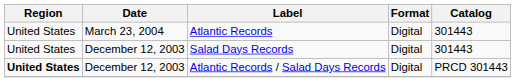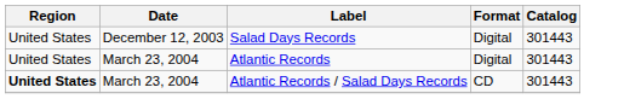rows swapped: Salad Days Records <-> Atlantic Records
Atlantic Records / Salad Days Records | Date: December 12, 2003 -> March 23, 2004
Atlantic Records / Salad Days Records | Format: Digital -> CD
Atlantic Records / Salad Days Records | Catalog: PRCD 301443 -> 301443
